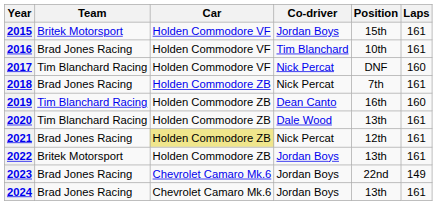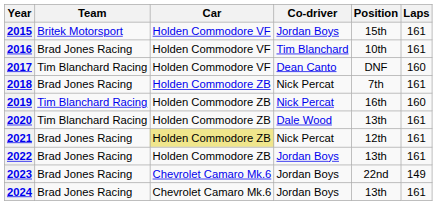2017 | Co-driver: Nick Percat -> Dean Canto
2019 | Co-driver: Dean Canto -> Nick Percat
2022 | Team: Britek Motorsport -> Brad Jones Racing
